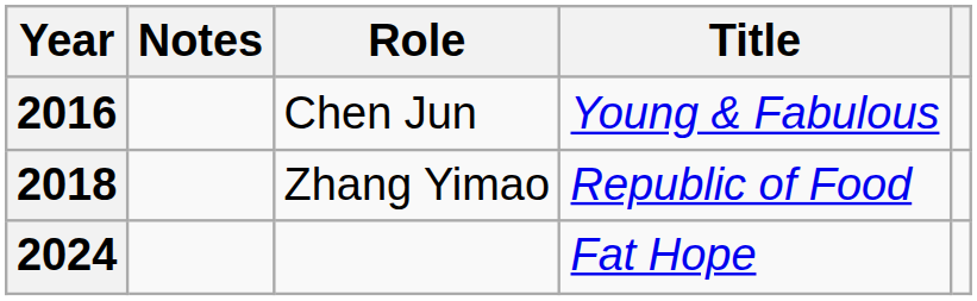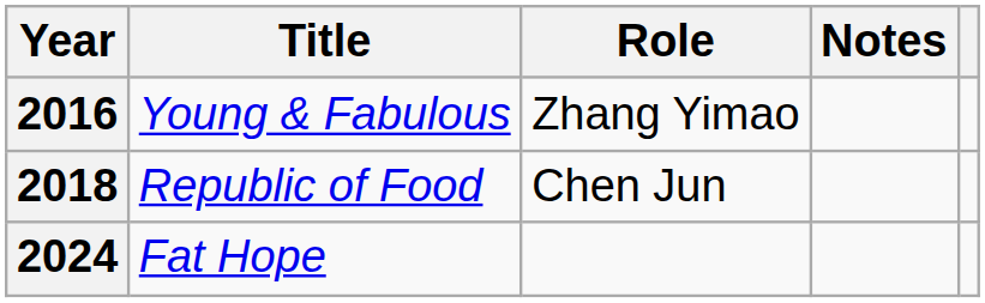columns swapped: Title <-> Notes
2016 | Role: Chen Jun -> Zhang Yimao
2018 | Role: Zhang Yimao -> Chen Jun
